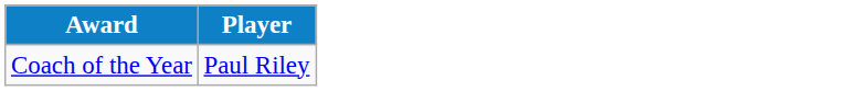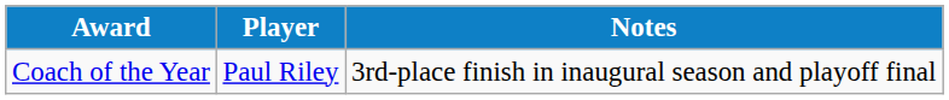+ column: Notes | 3rd-place finish in inaugural season and playoff final
